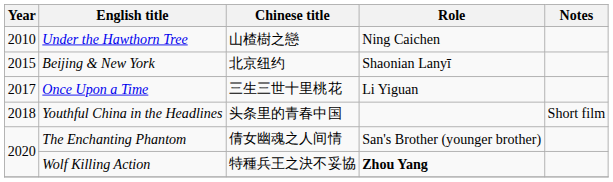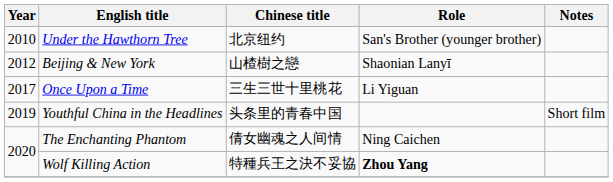Under the Hawthorn Tree | Chinese title: 山楂樹之戀 -> 北京纽约
Under the Hawthorn Tree | Role: Ning Caichen -> San's Brother (younger brother)
Beijing & New York | Year: 2015 -> 2012
Beijing & New York | Chinese title: 北京纽约 -> 山楂樹之戀
Youthful China in the Headlines | Year: 2018 -> 2019
The Enchanting Phantom | Role: San's Brother (younger brother) -> Ning Caichen
